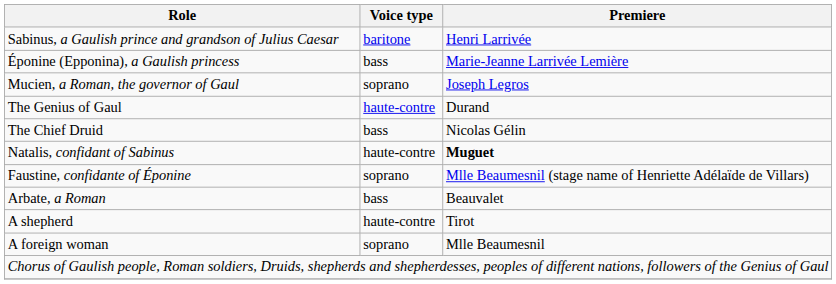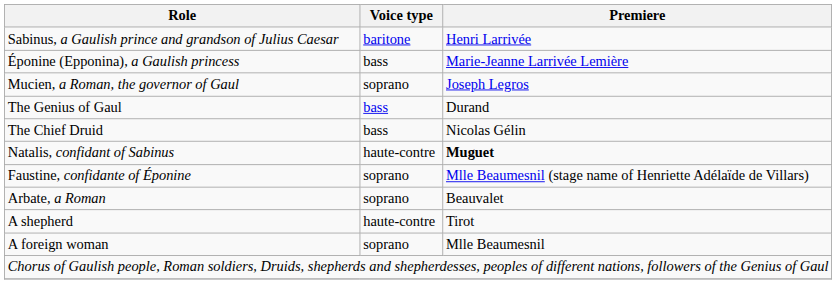The Genius of Gaul | Voice type: haute-contre -> bass
Arbate, a Roman | Voice type: bass -> soprano
